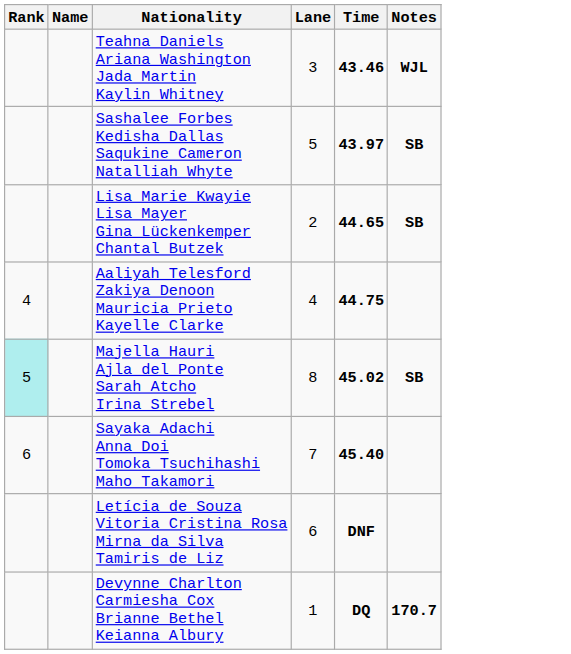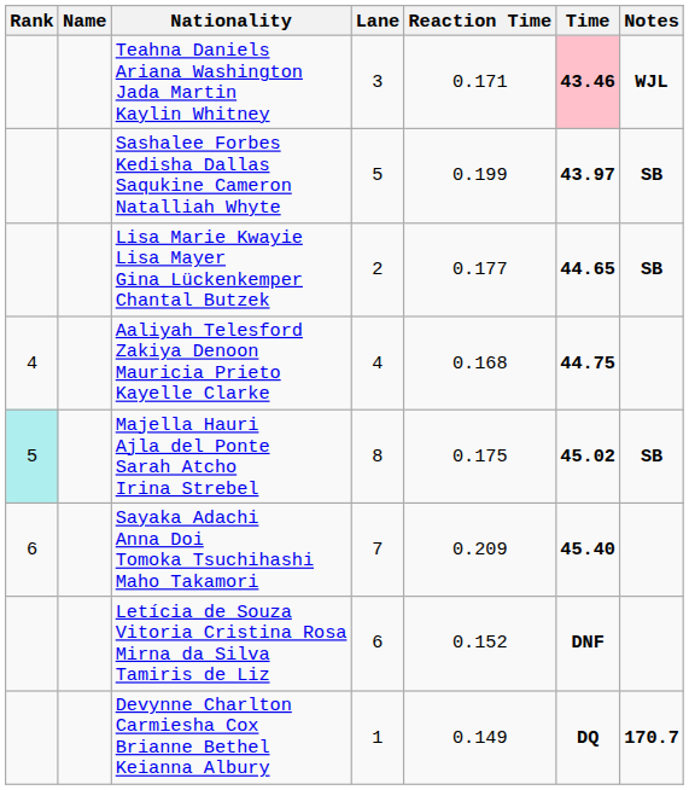+ column: Reaction Time | 0.171 | 0.199 | 0.177 | 0.168 | 0.175 | 0.209 | 0.152 | 0.149
Teahna Daniels Ariana Washington Jada Martin Kaylin Whitney | Time: no background -> pink background
